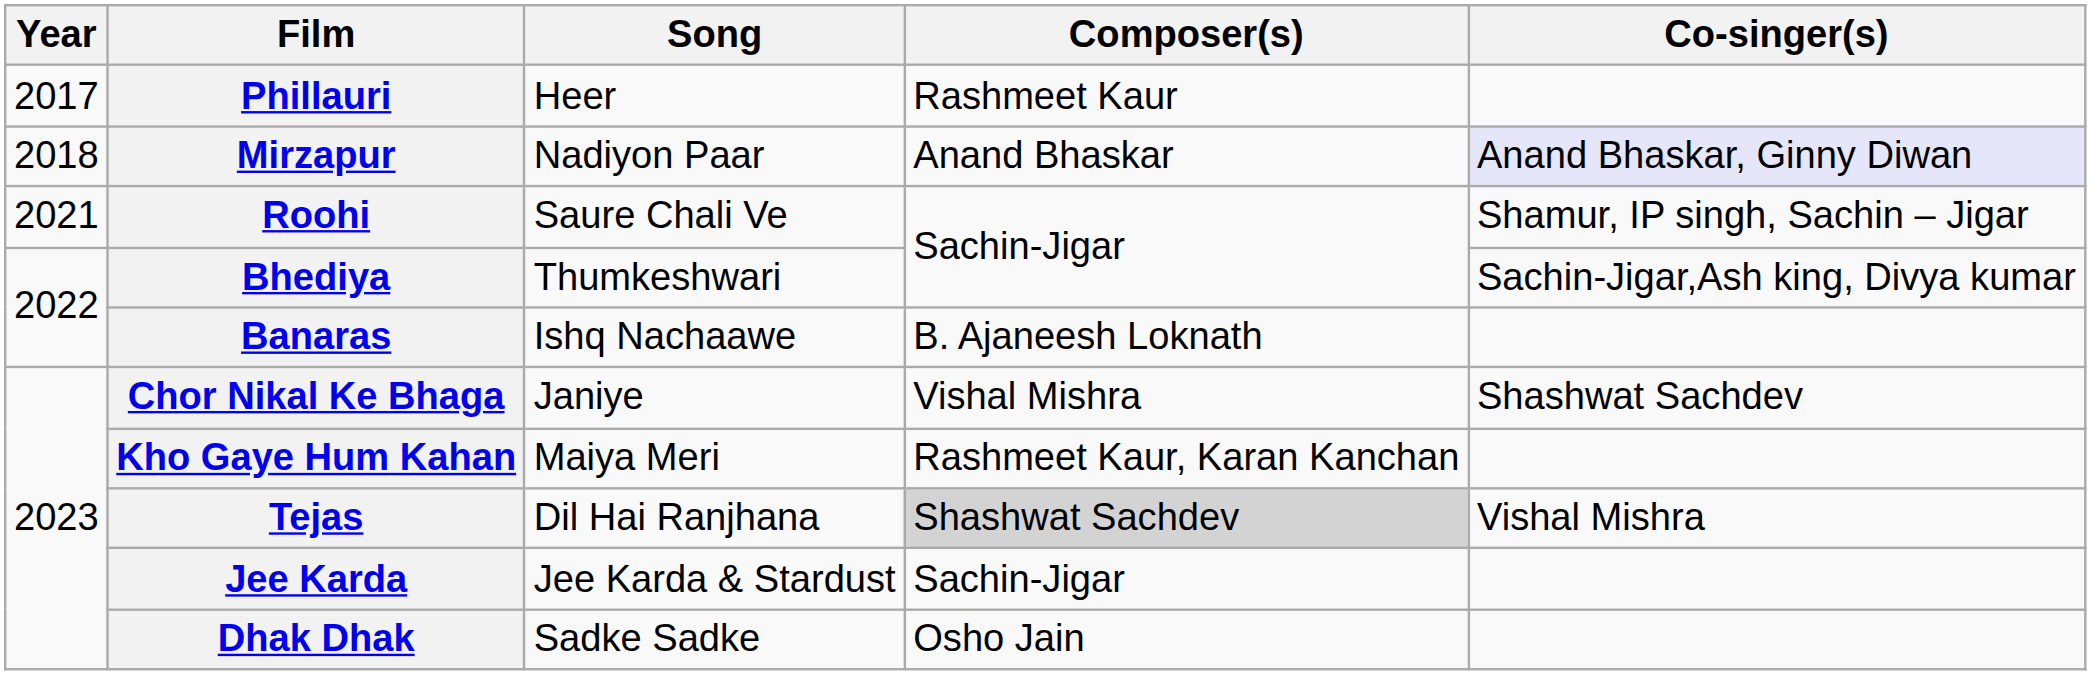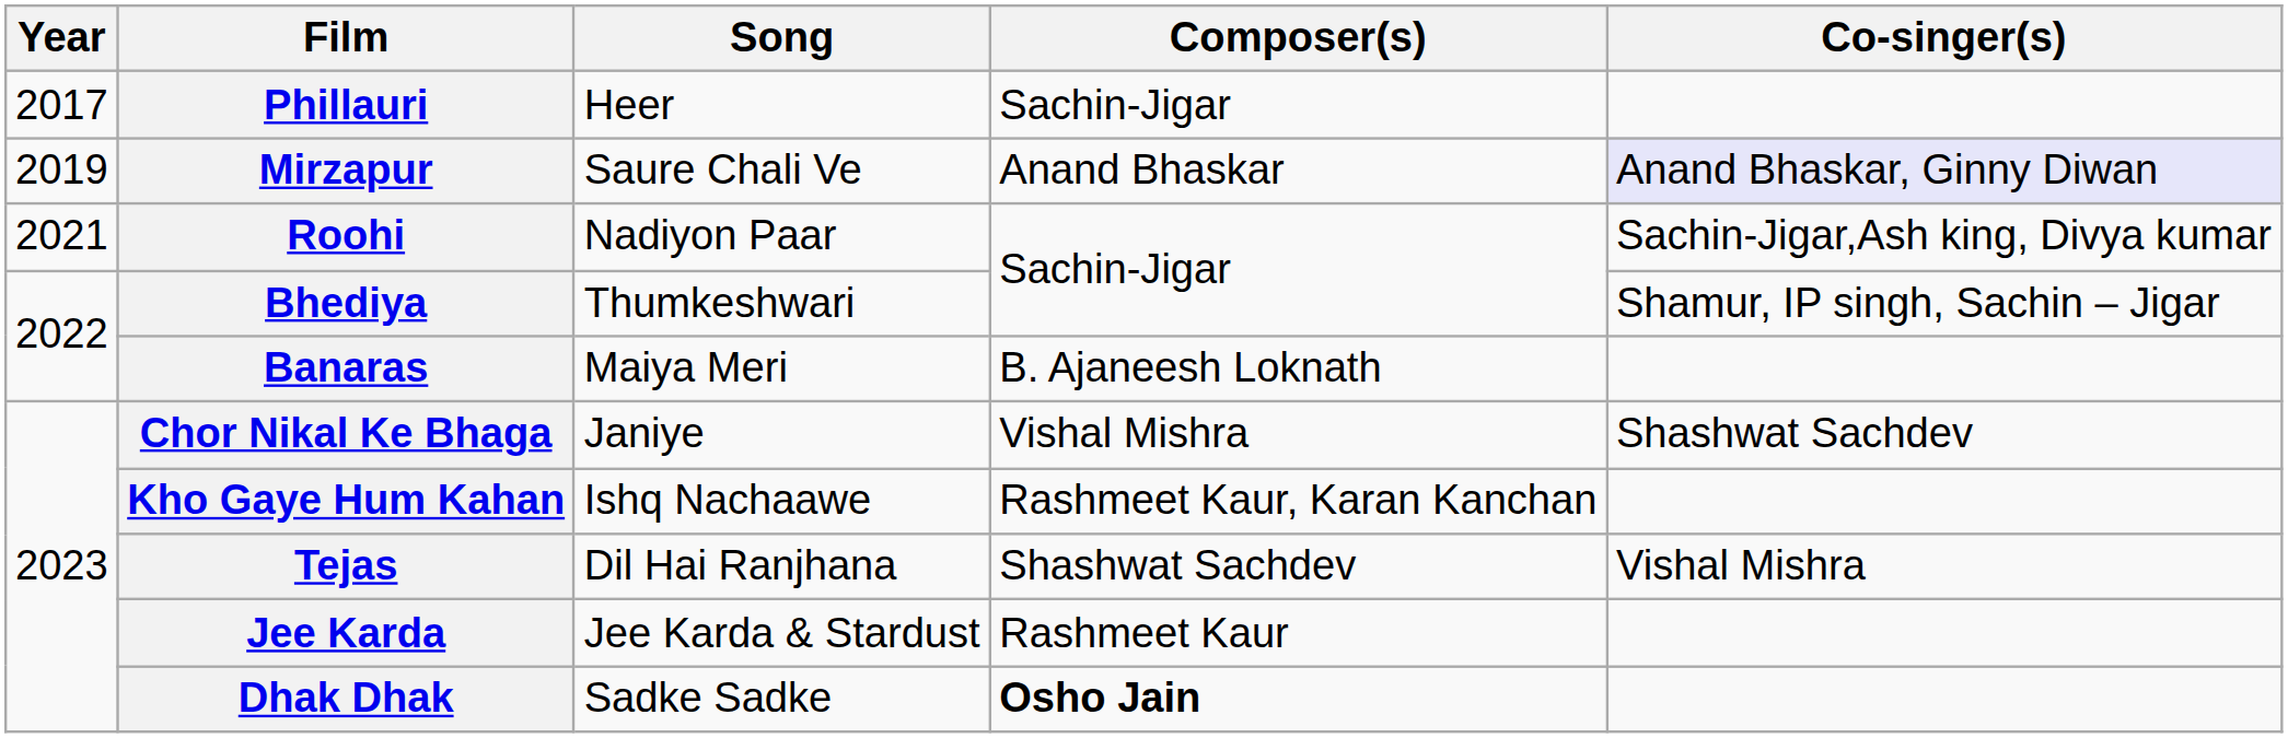Phillauri | Composer(s): Rashmeet Kaur -> Sachin-Jigar
Mirzapur | Year: 2018 -> 2019
Mirzapur | Song: Nadiyon Paar -> Saure Chali Ve
Roohi | Song: Saure Chali Ve -> Nadiyon Paar
Roohi | Co-singer(s): Shamur, IP singh, Sachin – Jigar -> Sachin-Jigar,Ash king, Divya kumar
Bhediya | Co-singer(s): Sachin-Jigar,Ash king, Divya kumar -> Shamur, IP singh, Sachin – Jigar
Banaras | Song: Ishq Nachaawe -> Maiya Meri
Kho Gaye Hum Kahan | Song: Maiya Meri -> Ishq Nachaawe
Tejas | Composer(s): lightgrey background -> no background
Jee Karda | Composer(s): Sachin-Jigar -> Rashmeet Kaur
Dhak Dhak | Composer(s): normal -> bold
